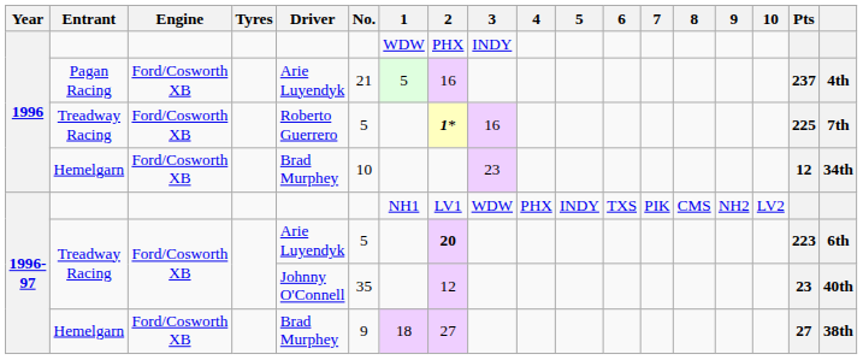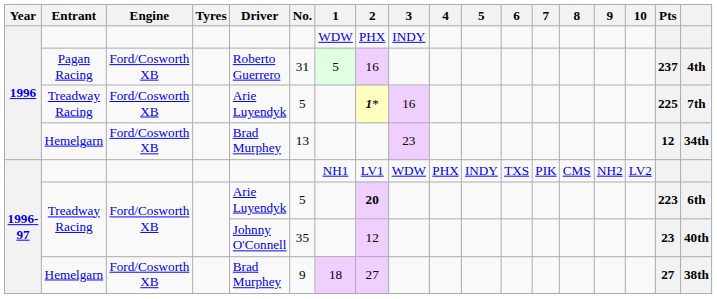Pagan Racing | Driver: Arie Luyendyk -> Roberto Guerrero
Pagan Racing | No.: 21 -> 31
1996 / Treadway Racing | Driver: Roberto Guerrero -> Arie Luyendyk
1996 / Hemelgarn | No.: 10 -> 13
